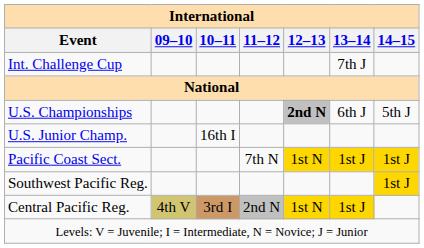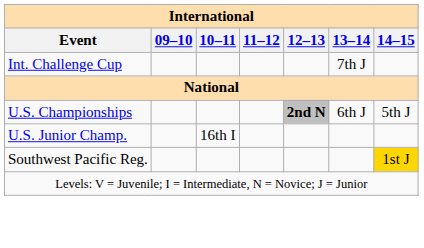- row: Pacific Coast Sect. | 7th N | 1st N | 1st J | 1st J
- row: Central Pacific Reg. | 4th V | 3rd I | 2nd N | 1st N | 1st J
